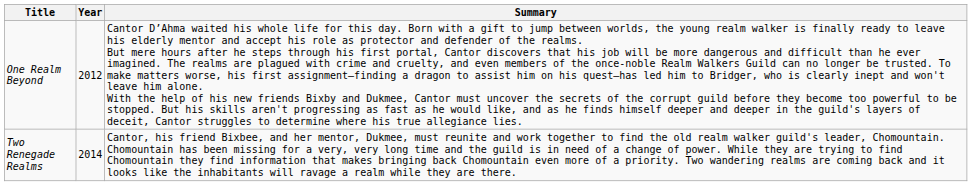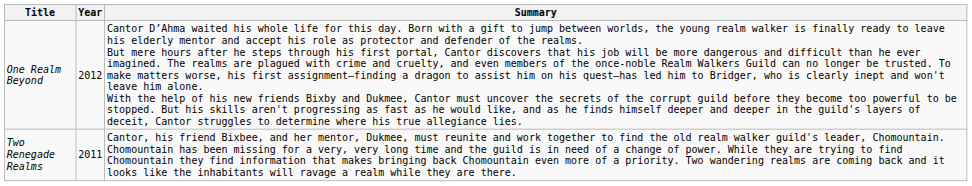Two Renegade Realms | Year: 2014 -> 2011
